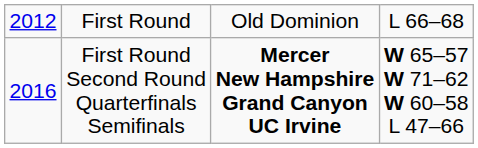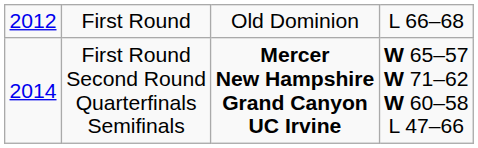First Round Second Round Quarterfinals Semifinals | column 1: 2016 -> 2014
